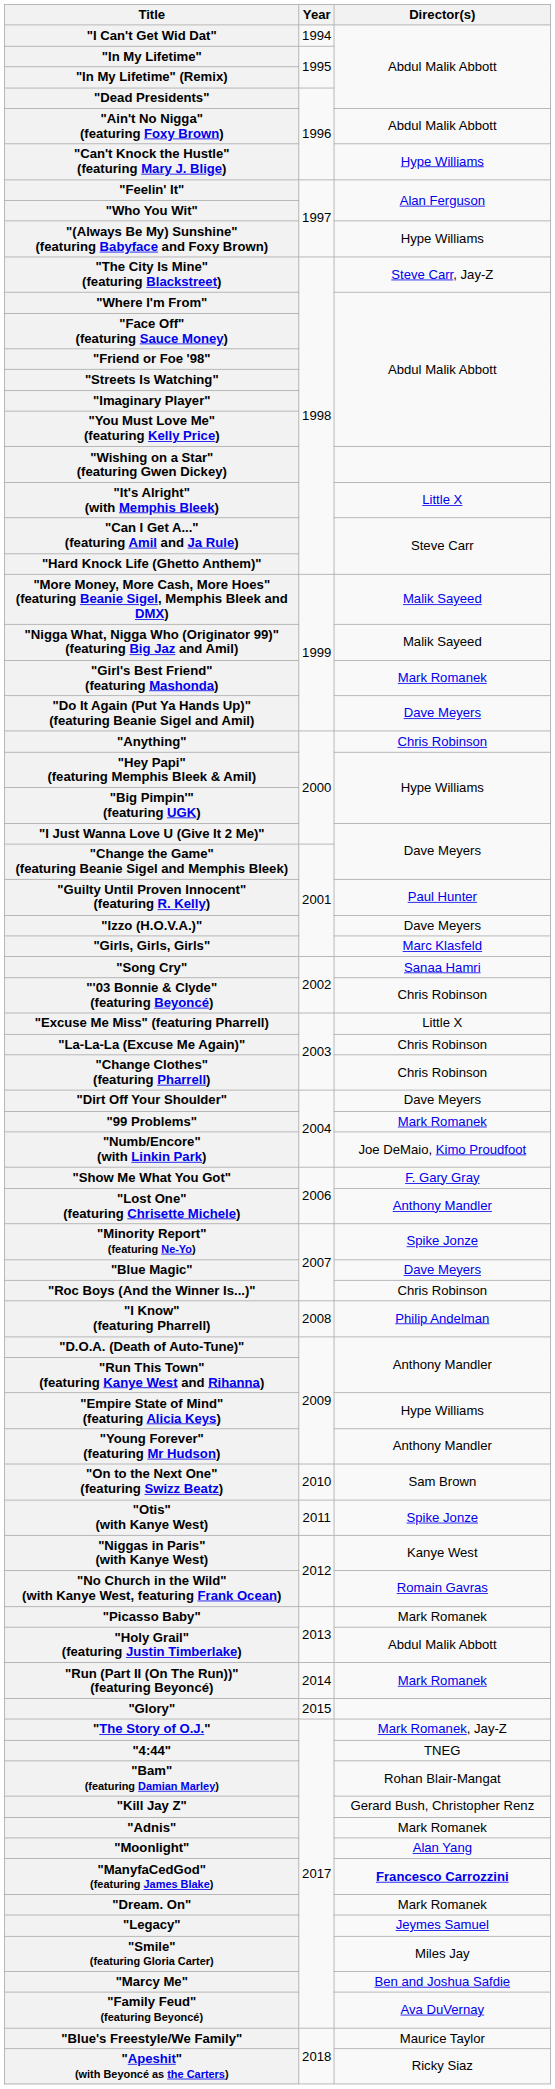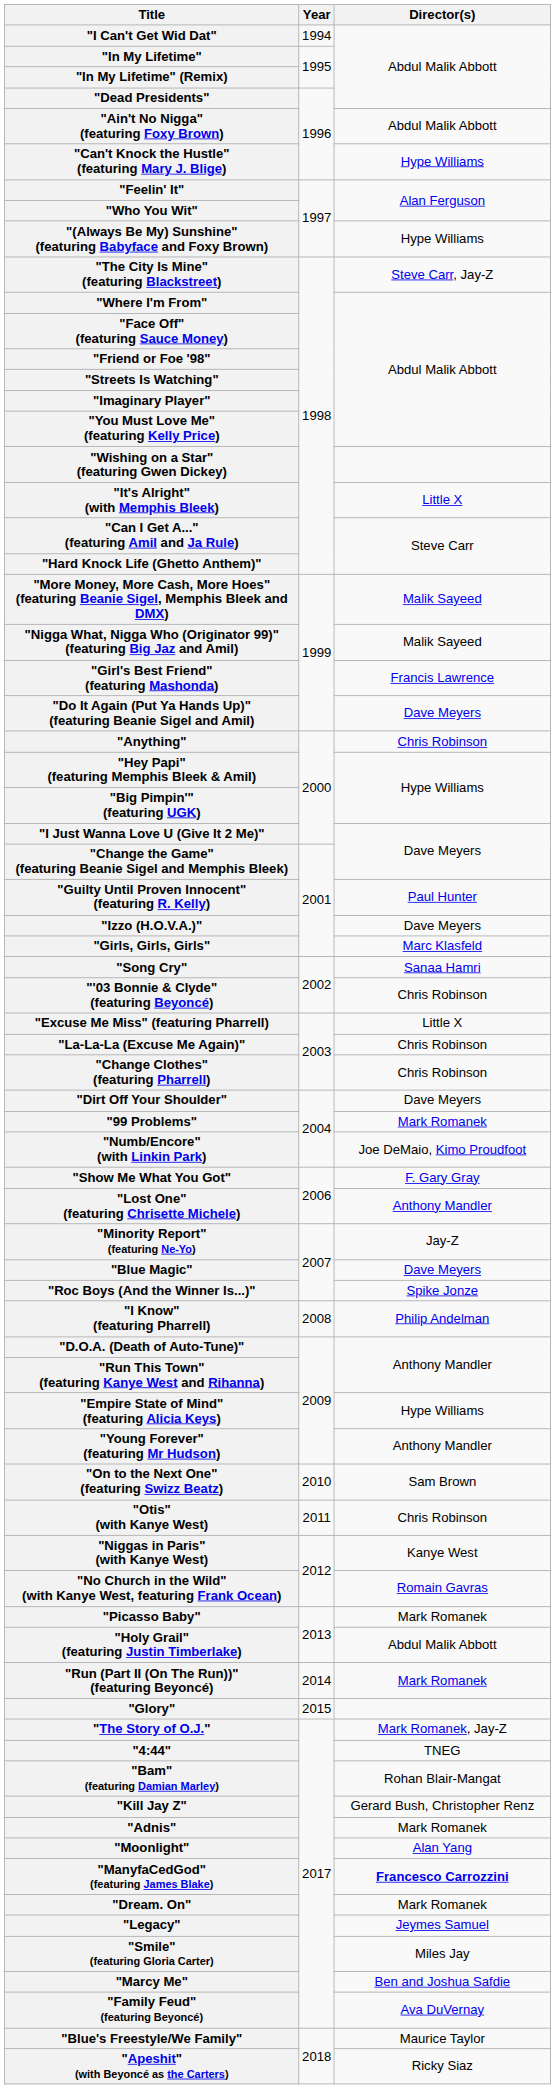"Girl's Best Friend" (featuring Mashonda) | Director(s): Mark Romanek -> Francis Lawrence
"Minority Report" (featuring Ne-Yo) | Director(s): Spike Jonze -> Jay-Z
"Roc Boys (And the Winner Is...)" | Director(s): Chris Robinson -> Spike Jonze
"Otis" (with Kanye West) | Director(s): Spike Jonze -> Chris Robinson
